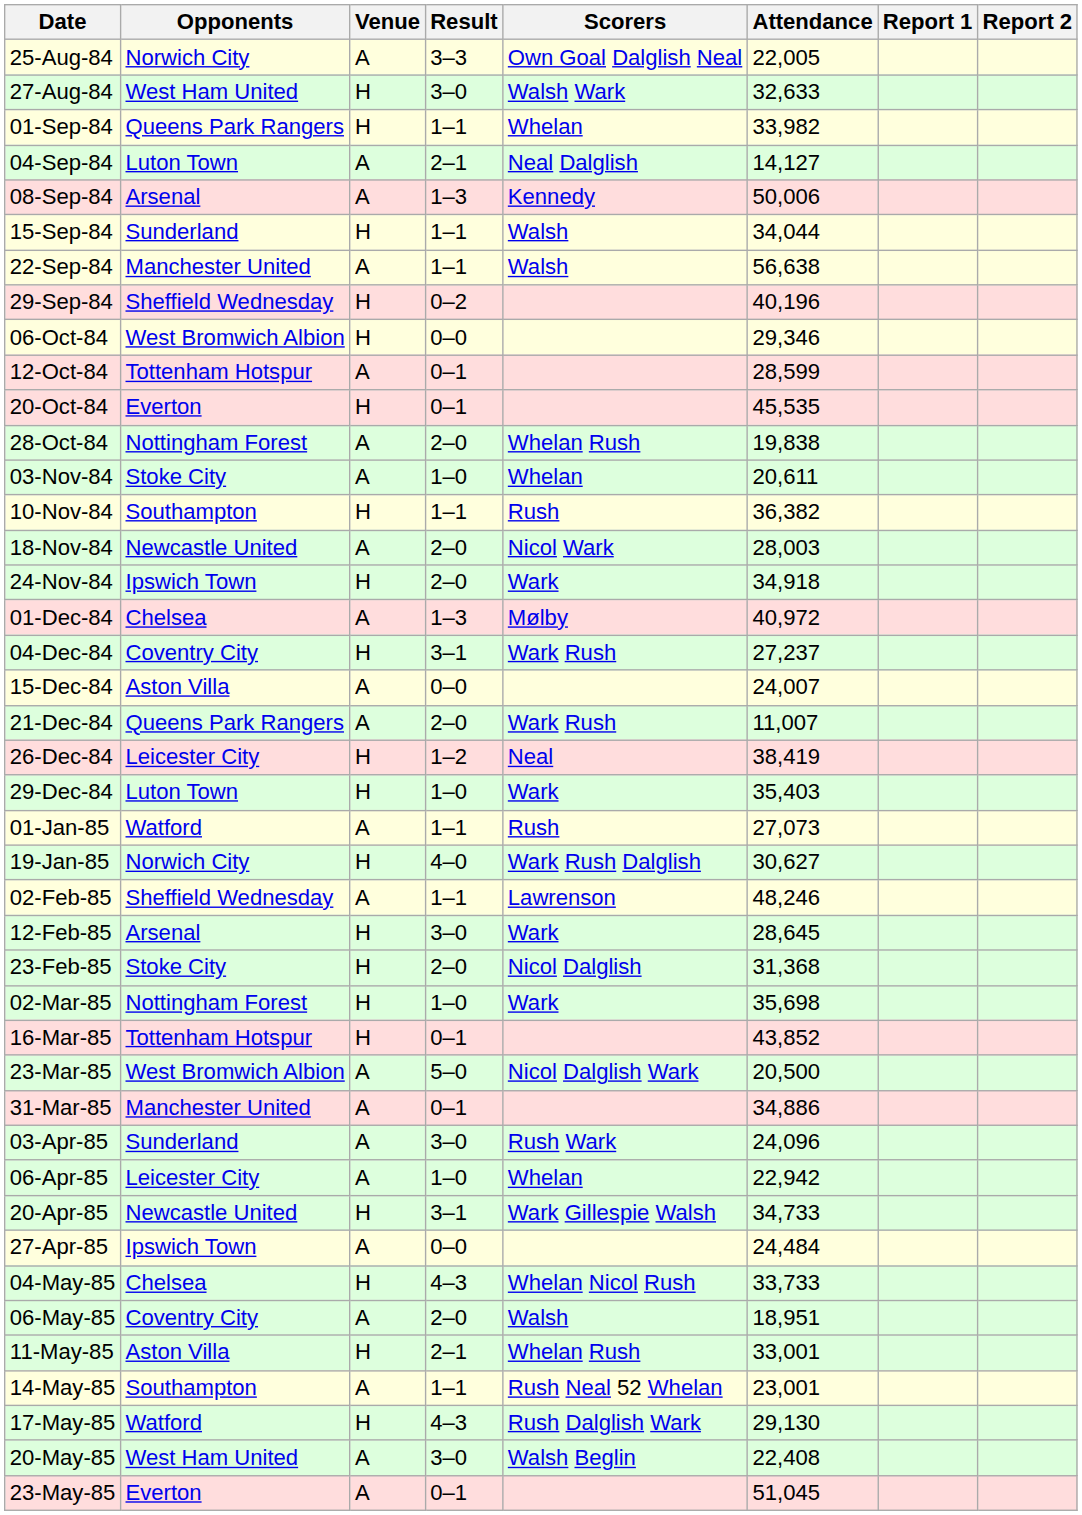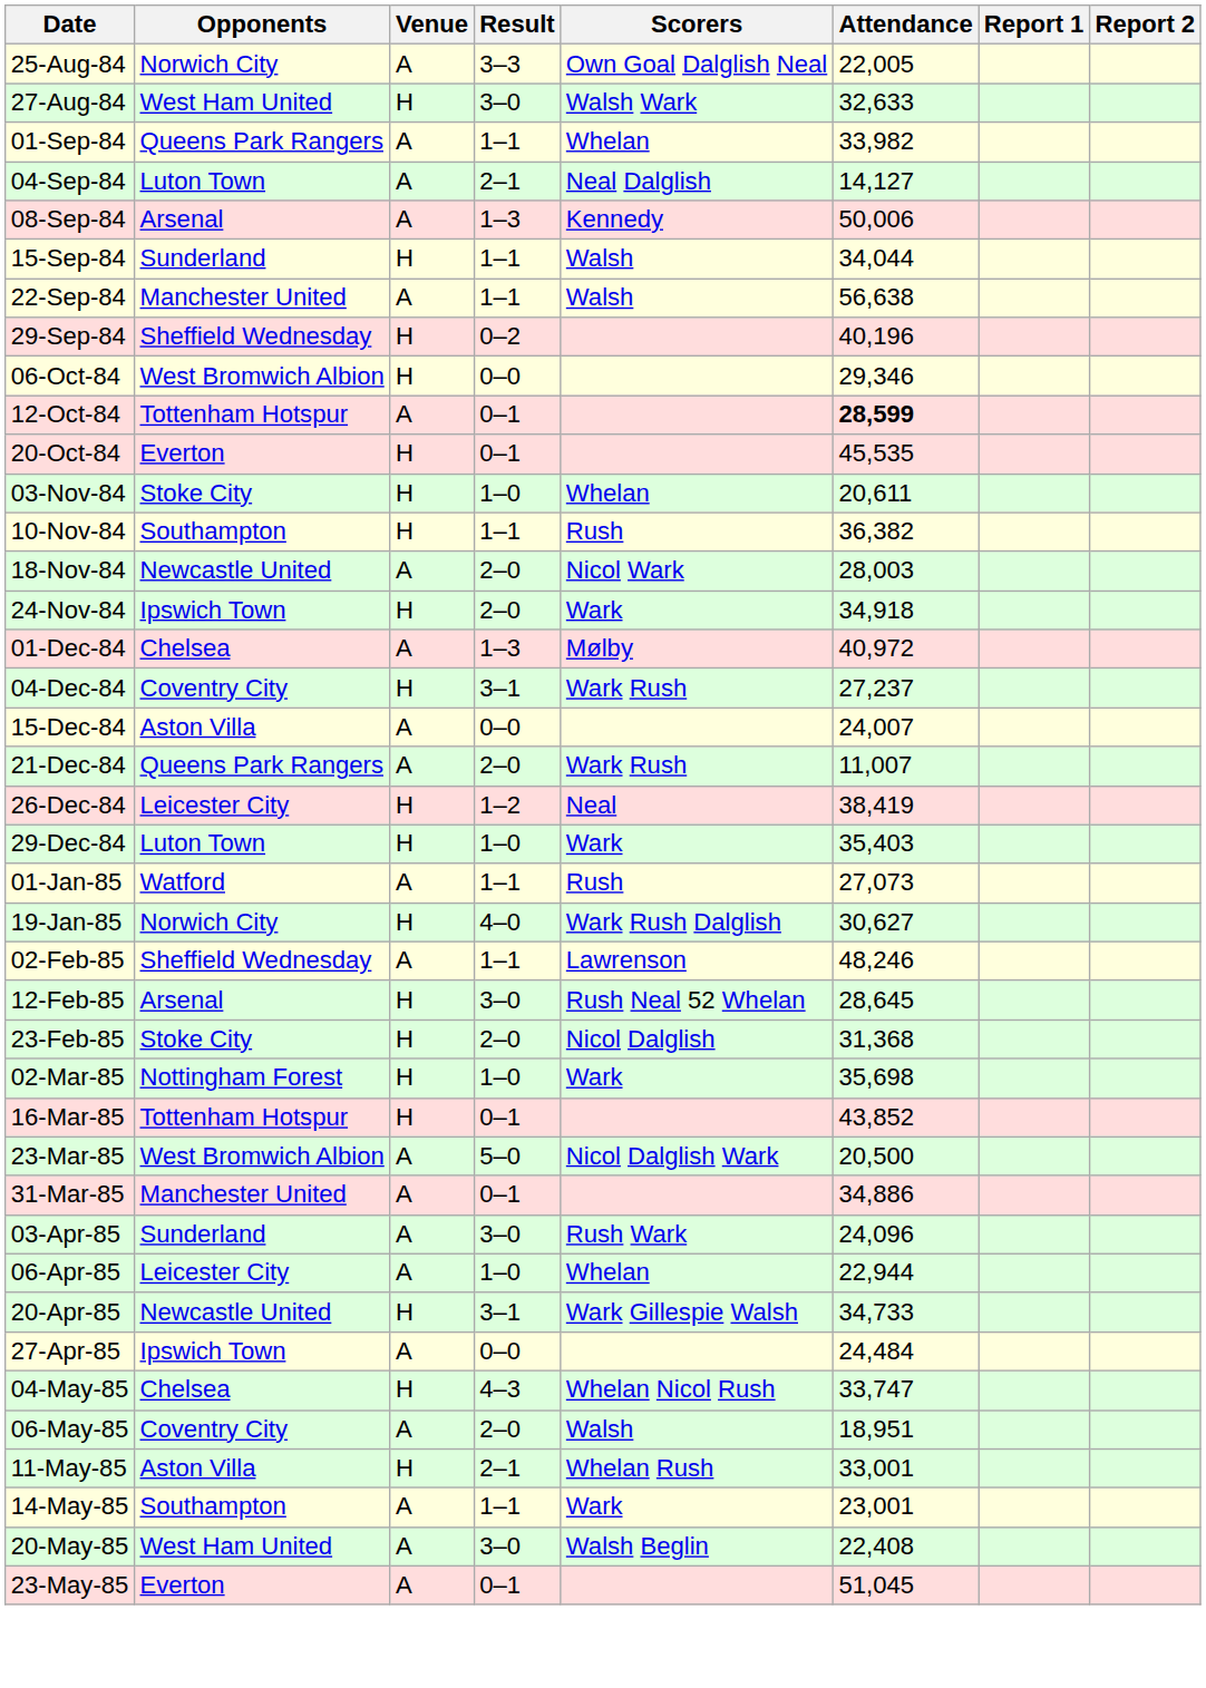01-Sep-84 | Venue: H -> A
12-Oct-84 | Attendance: normal -> bold
- row: 28-Oct-84 | Nottingham Forest | A | 2–0 | Whelan Rush | 19,838
03-Nov-84 | Venue: A -> H
12-Feb-85 | Scorers: Wark -> Rush Neal 52 Whelan
06-Apr-85 | Attendance: 22,942 -> 22,944
04-May-85 | Attendance: 33,733 -> 33,747
14-May-85 | Scorers: Rush Neal 52 Whelan -> Wark
- row: 17-May-85 | Watford | H | 4–3 | Rush Dalglish Wark | 29,130
